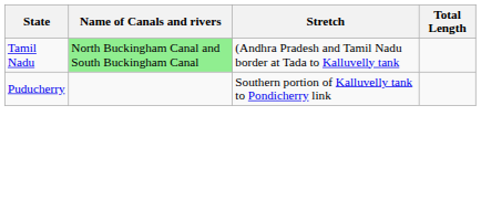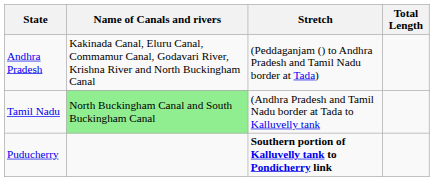+ row: Andhra Pradesh | Kakinada Canal, Eluru Canal, Commamur Canal, Godavari River, Krishna River and North Buckingham Canal | (Peddaganjam () to Andhra Pradesh and Tamil Nadu border at Tada)
Puducherry | Stretch: normal -> bold
